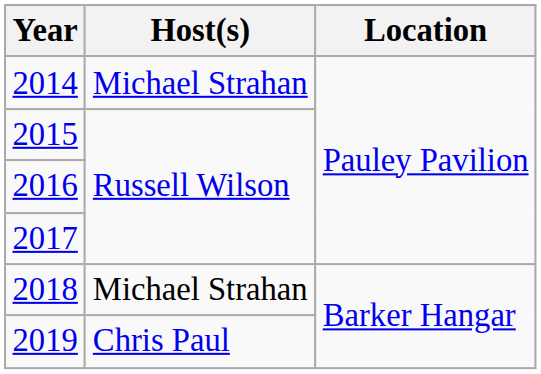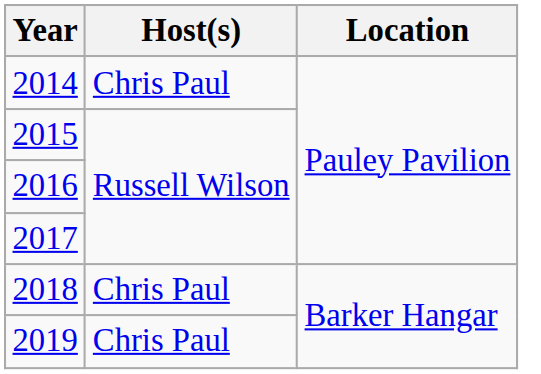2014 | Host(s): Michael Strahan -> Chris Paul
2018 | Host(s): Michael Strahan -> Chris Paul
